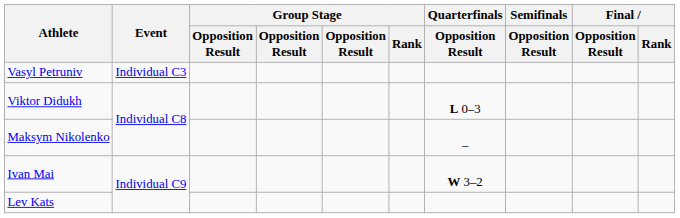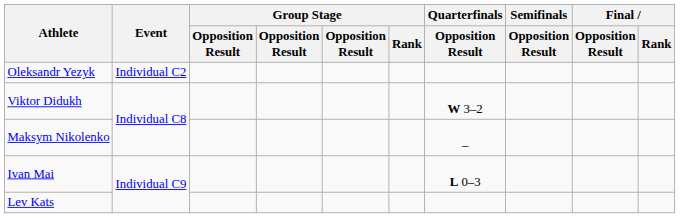+ row: Oleksandr Yezyk | Individual C2
- row: Vasyl Petruniv | Individual C3
Viktor Didukh | Quarterfinals / Opposition Result: L 0–3 -> W 3–2
Ivan Mai | Quarterfinals / Opposition Result: W 3–2 -> L 0–3
